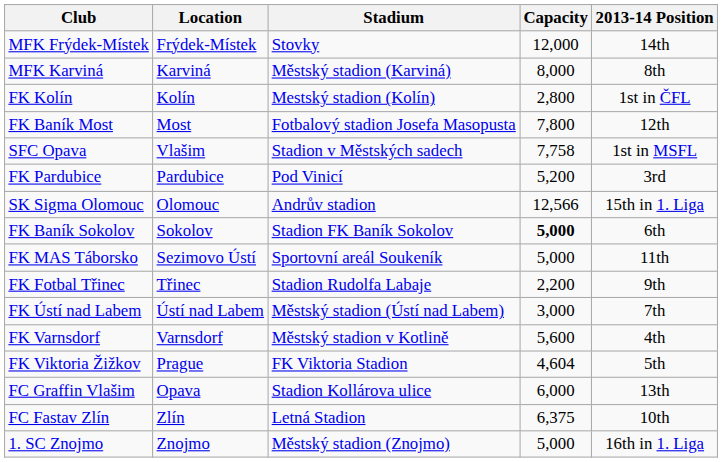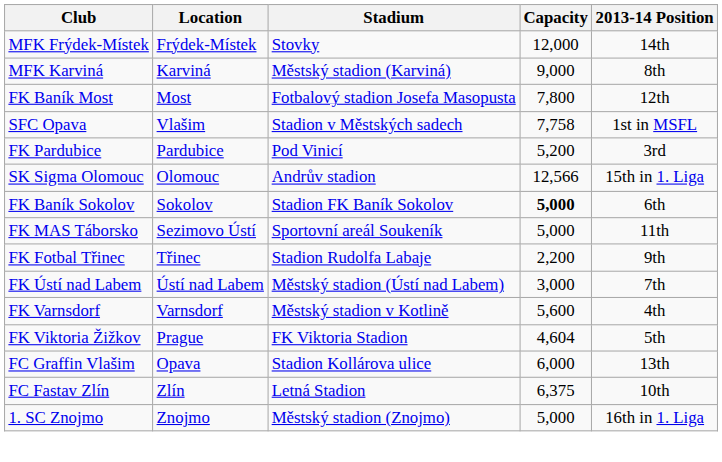MFK Karviná | Capacity: 8,000 -> 9,000
- row: FK Kolín | Kolín | Mestský stadion (Kolín) | 2,800 | 1st in ČFL
